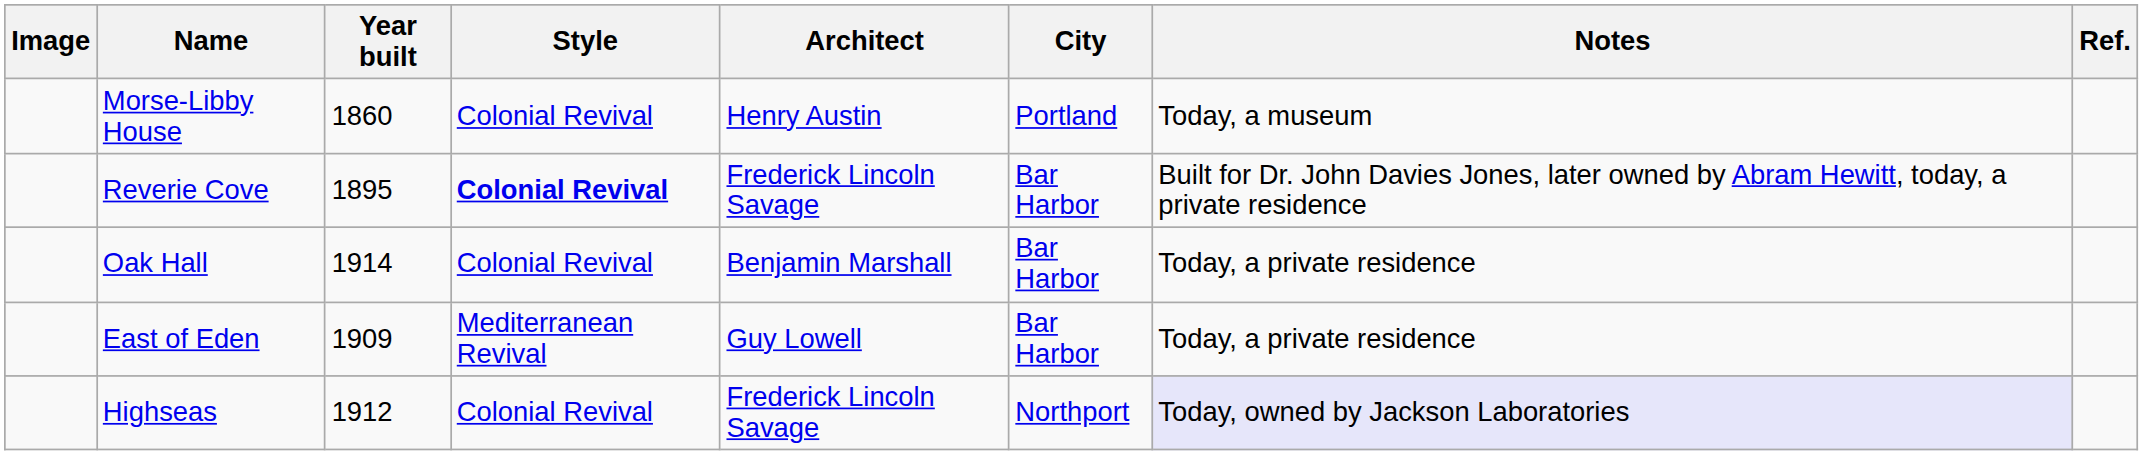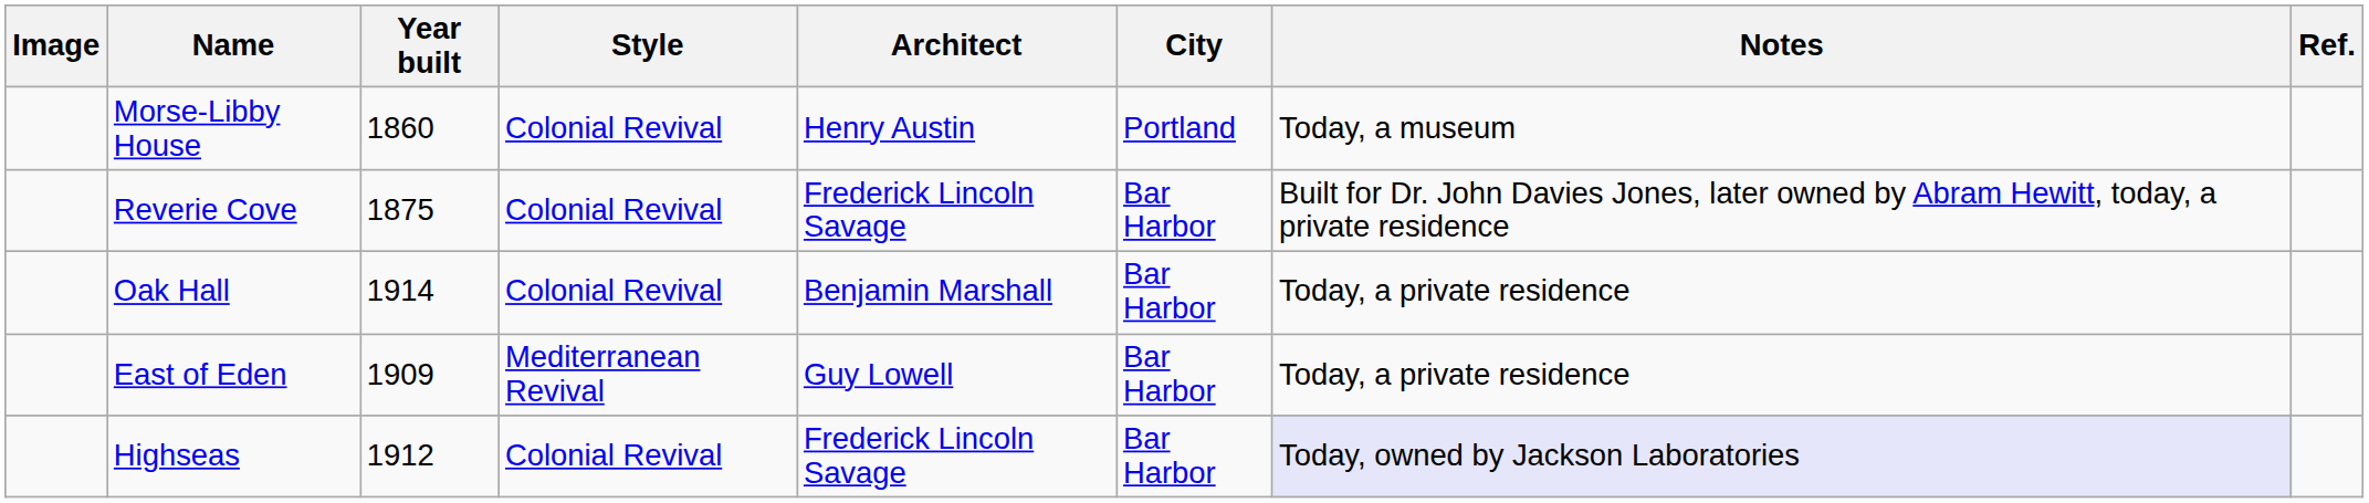Reverie Cove | Year built: 1895 -> 1875
Reverie Cove | Style: bold -> normal
Highseas | City: Northport -> Bar Harbor
